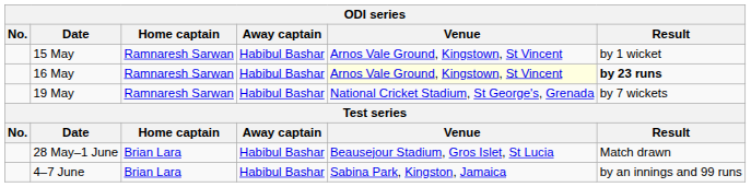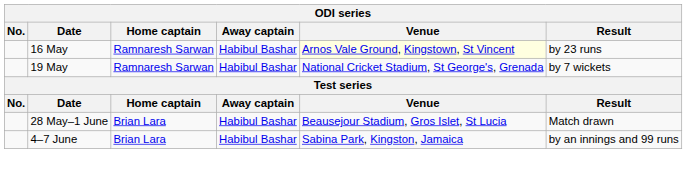- row: 15 May | Ramnaresh Sarwan | Habibul Bashar | Arnos Vale Ground, Kingstown, St Vincent | by 1 wicket
16 May | Result: bold -> normal
